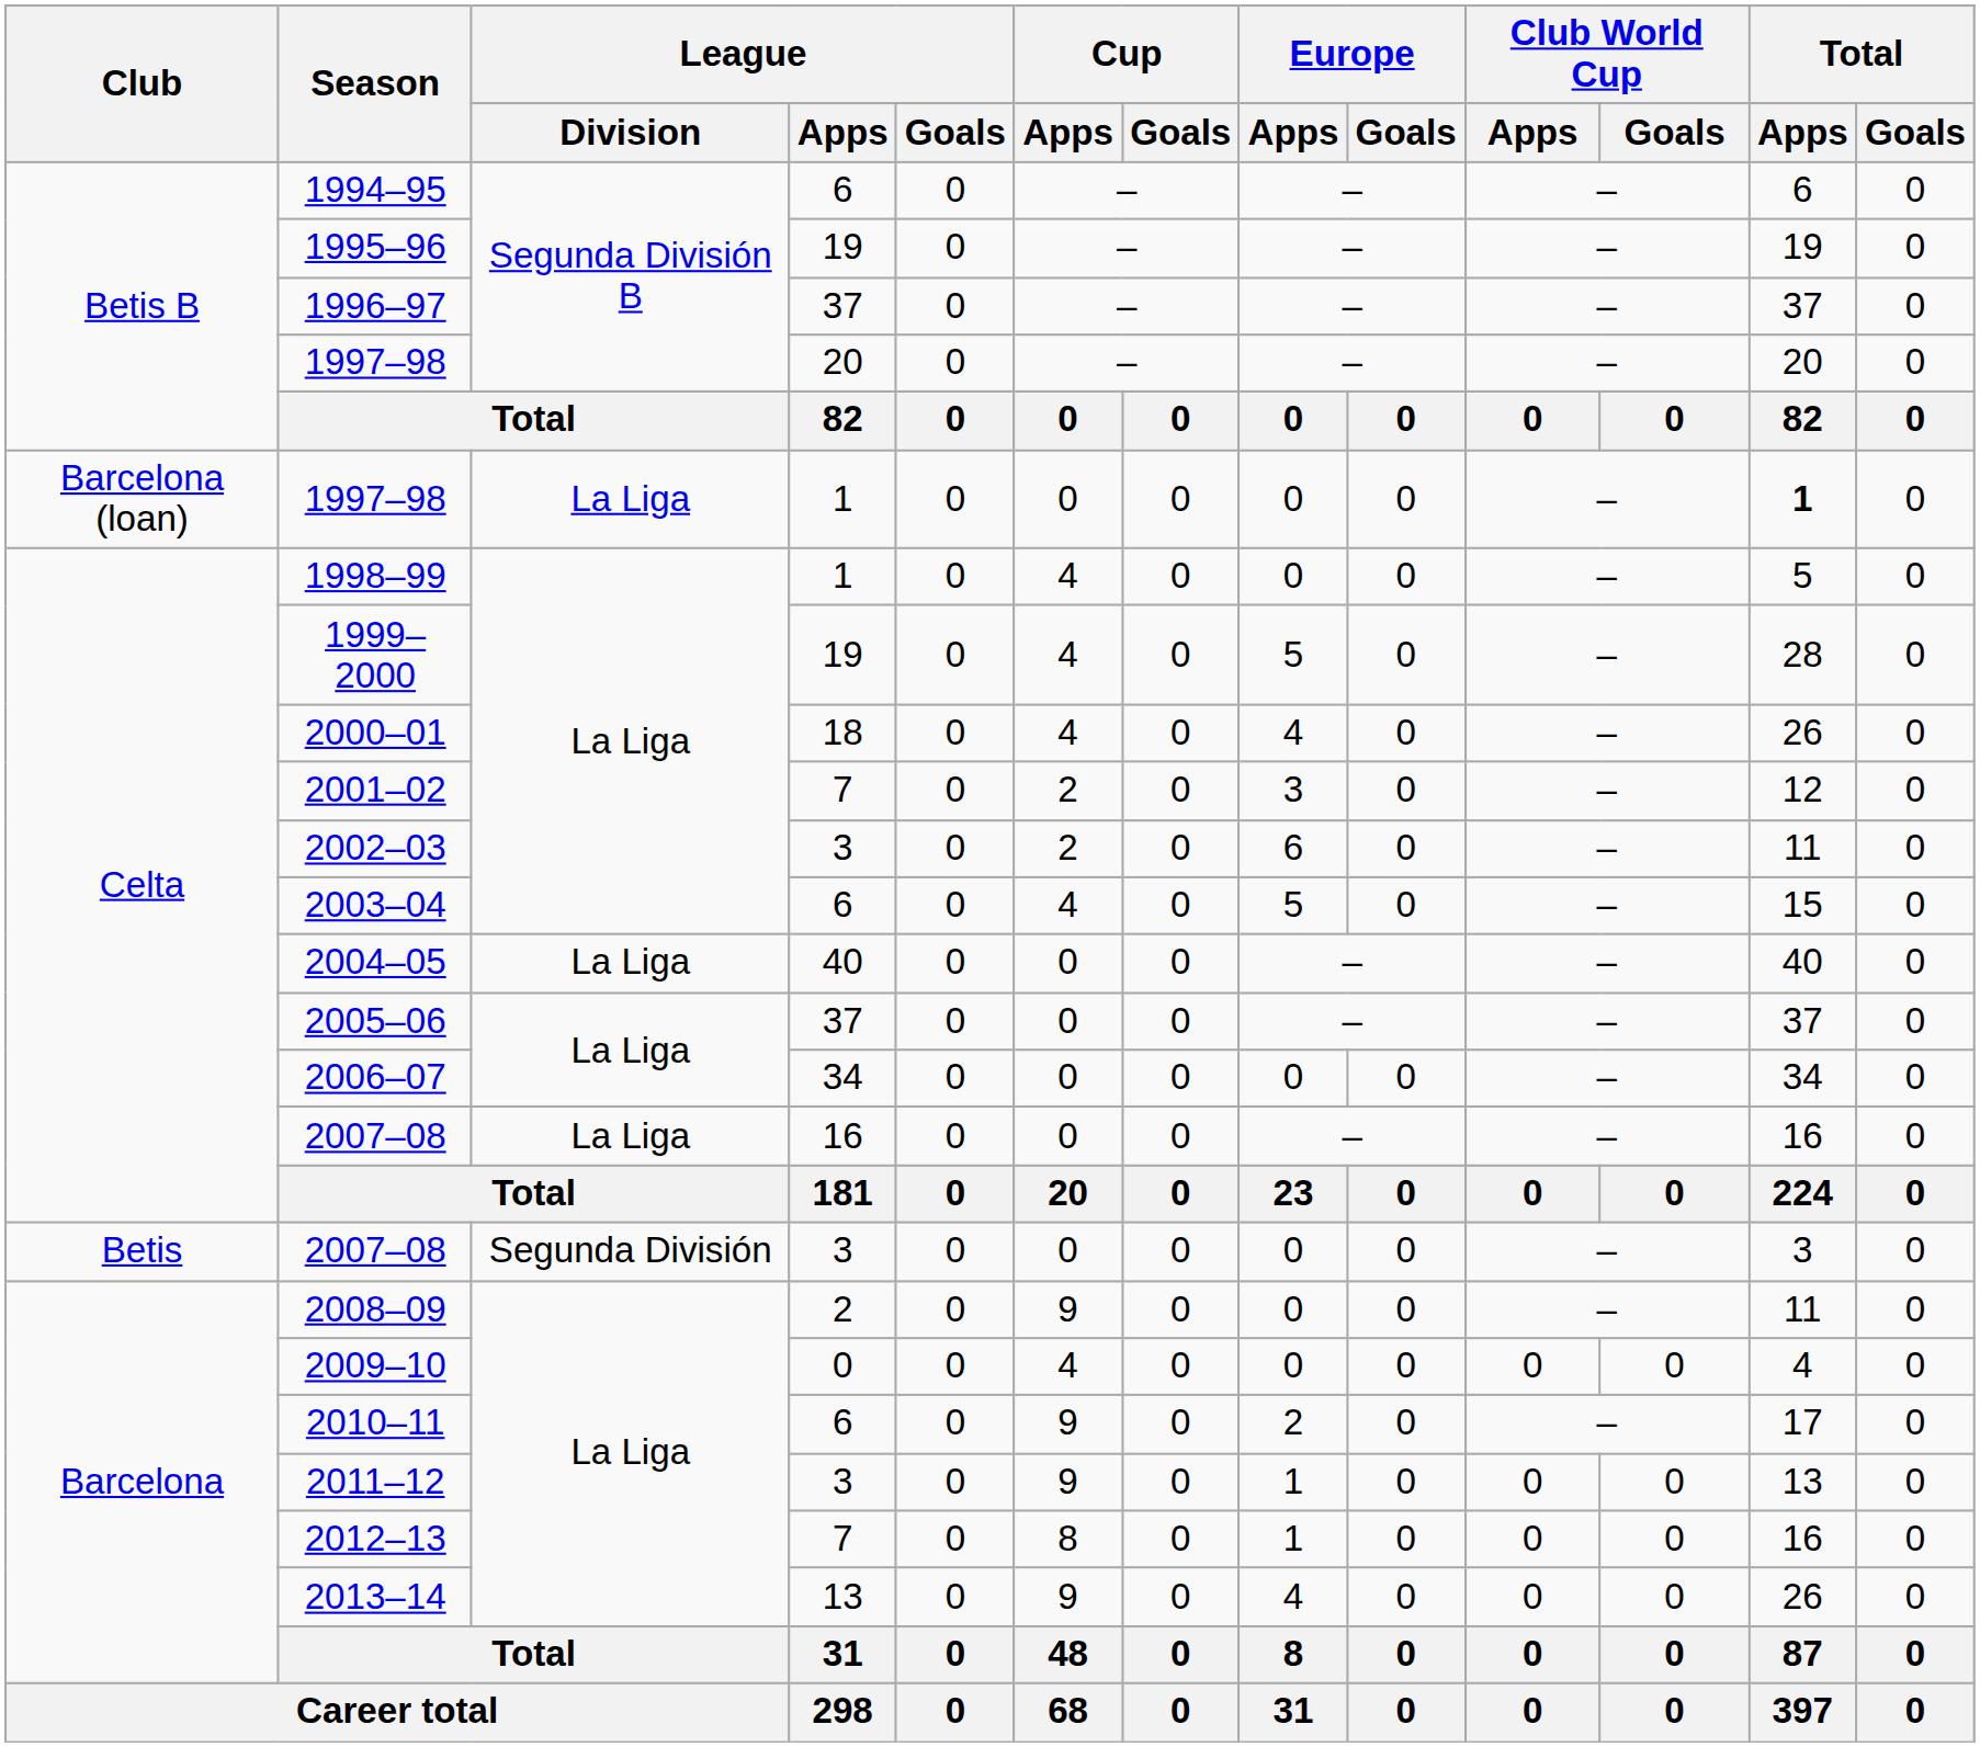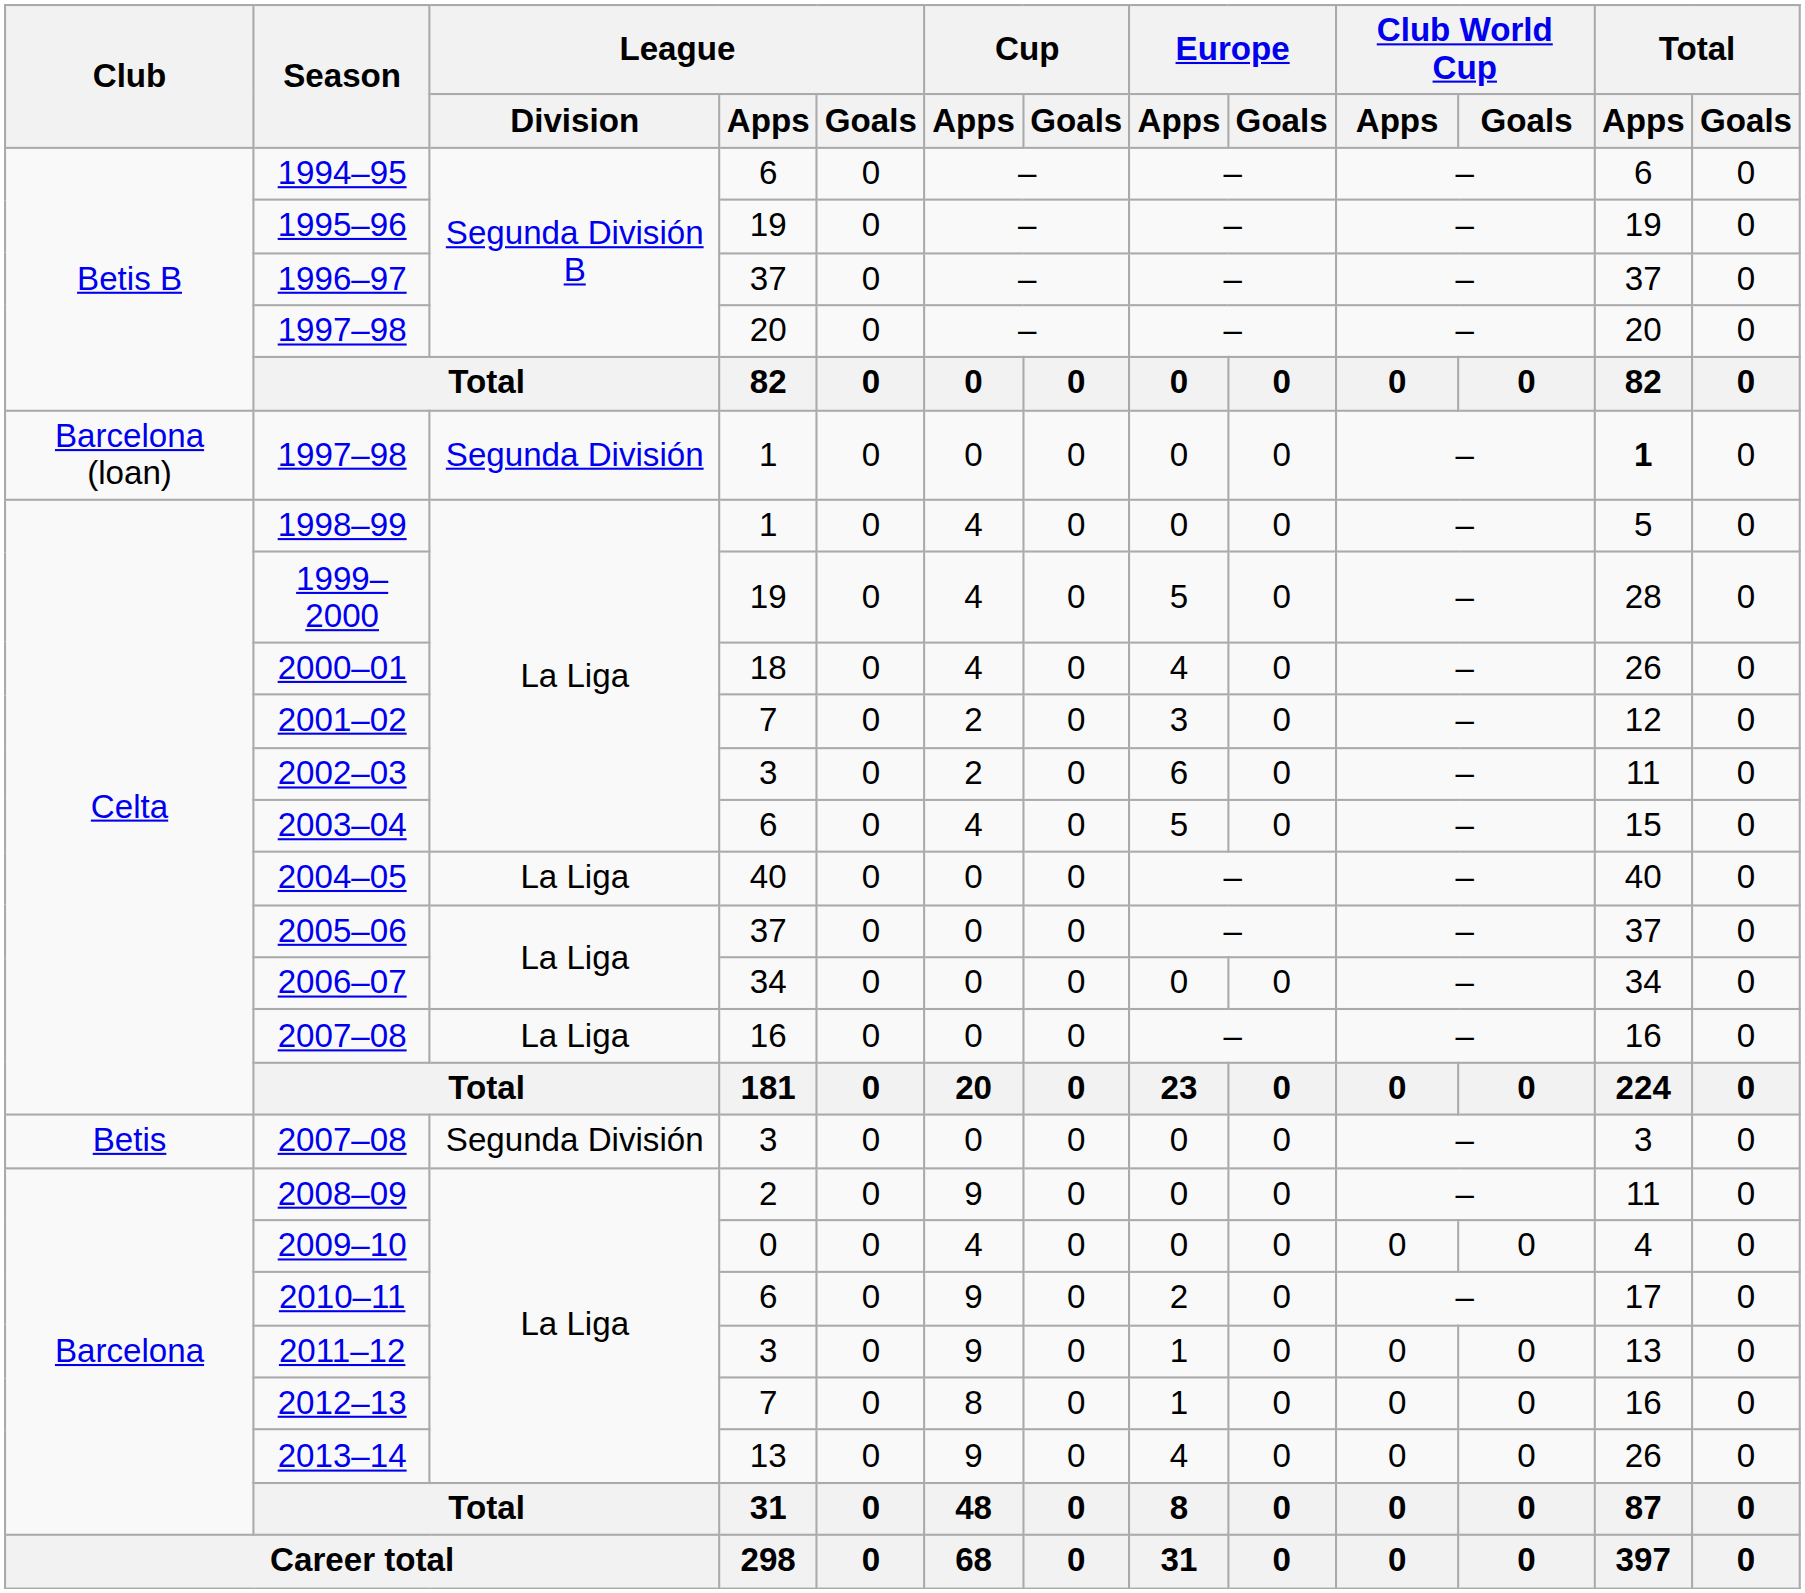1997–98 / 1 | League / Division: La Liga -> Segunda División
